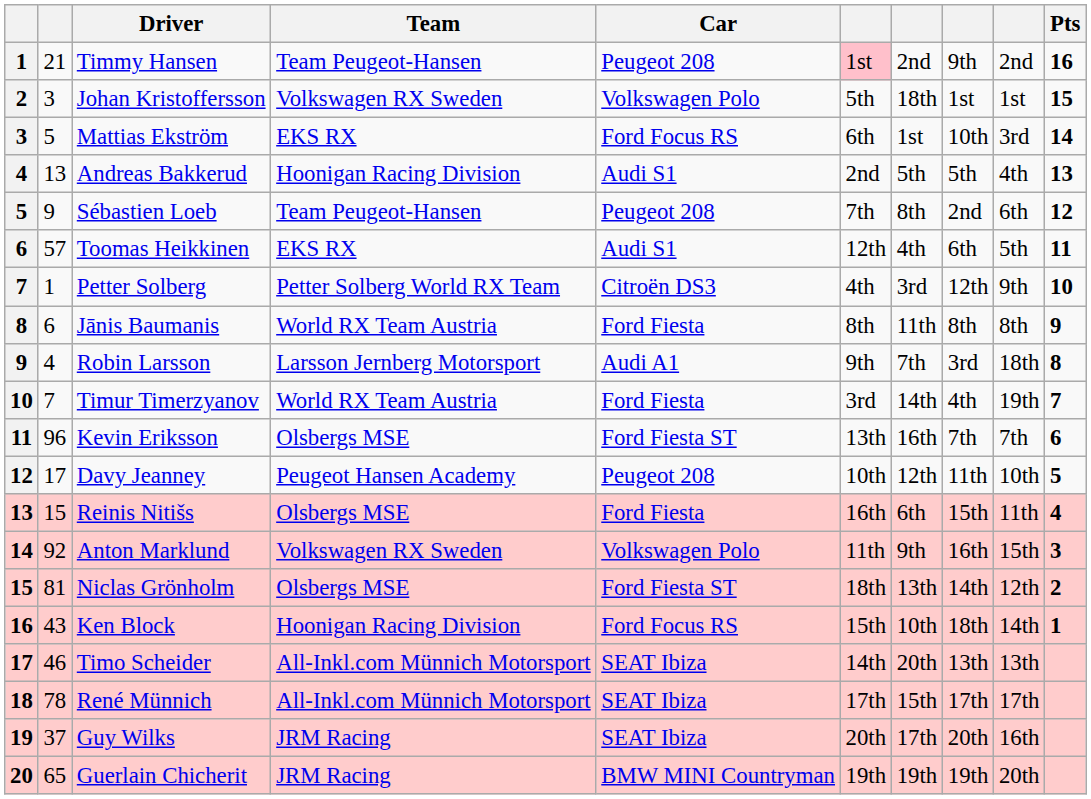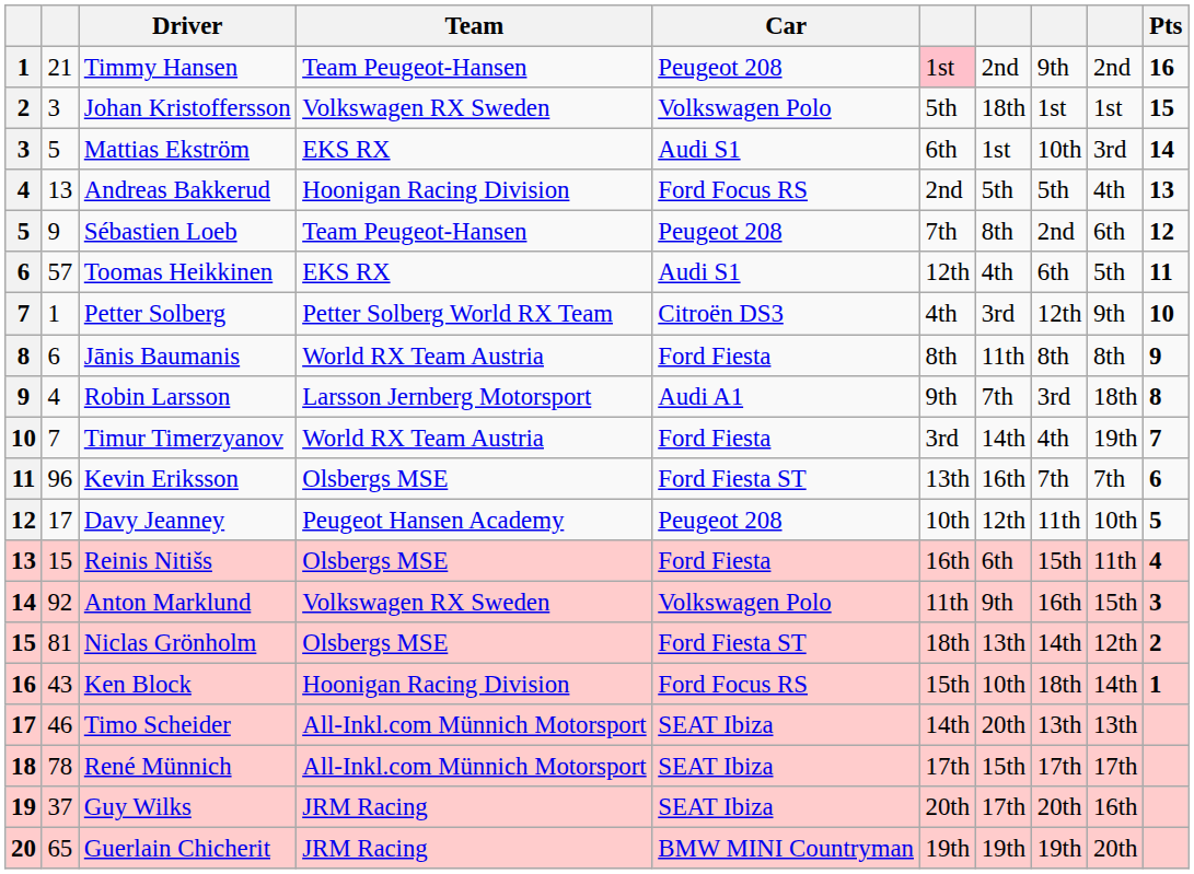Mattias Ekström | Car: Ford Focus RS -> Audi S1
Andreas Bakkerud | Car: Audi S1 -> Ford Focus RS
